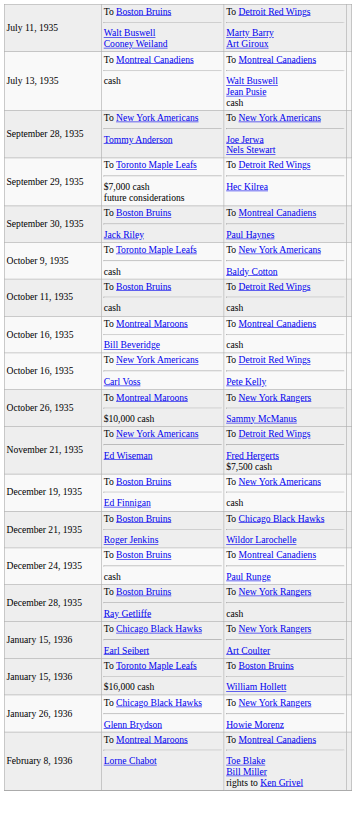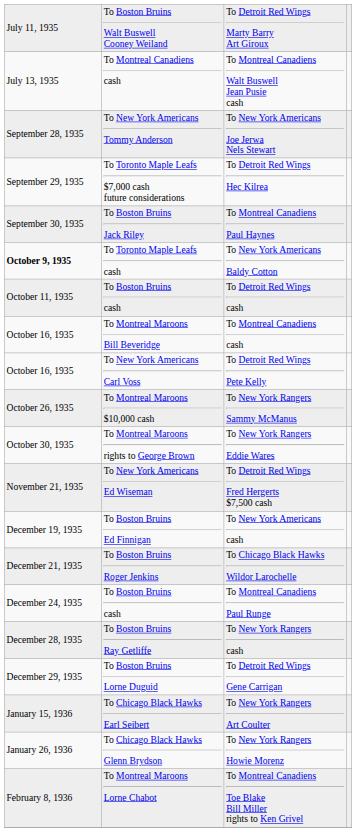To New York Americans Baldy Cotton | column 1: normal -> bold
+ row: October 30, 1935 | To Montreal Maroons rights to George Brown | To New York Rangers Eddie Wares
+ row: December 29, 1935 | To Boston Bruins Lorne Duguid | To Detroit Red Wings Gene Carrigan
- row: January 15, 1936 | To Toronto Maple Leafs $16,000 cash | To Boston Bruins William Hollett
